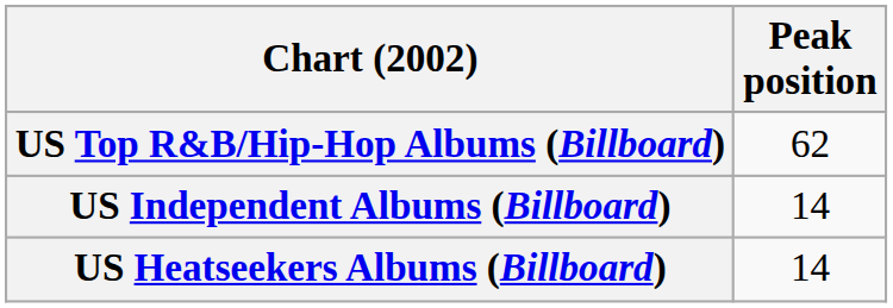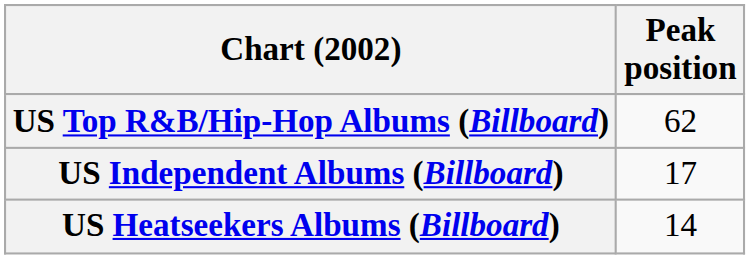US Independent Albums (Billboard) | Peak position: 14 -> 17
